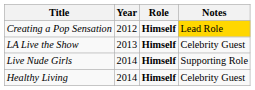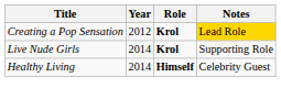Creating a Pop Sensation | Role: Himself -> Krol
- row: LA Live the Show | 2013 | Himself | Celebrity Guest
Live Nude Girls | Role: Himself -> Krol
